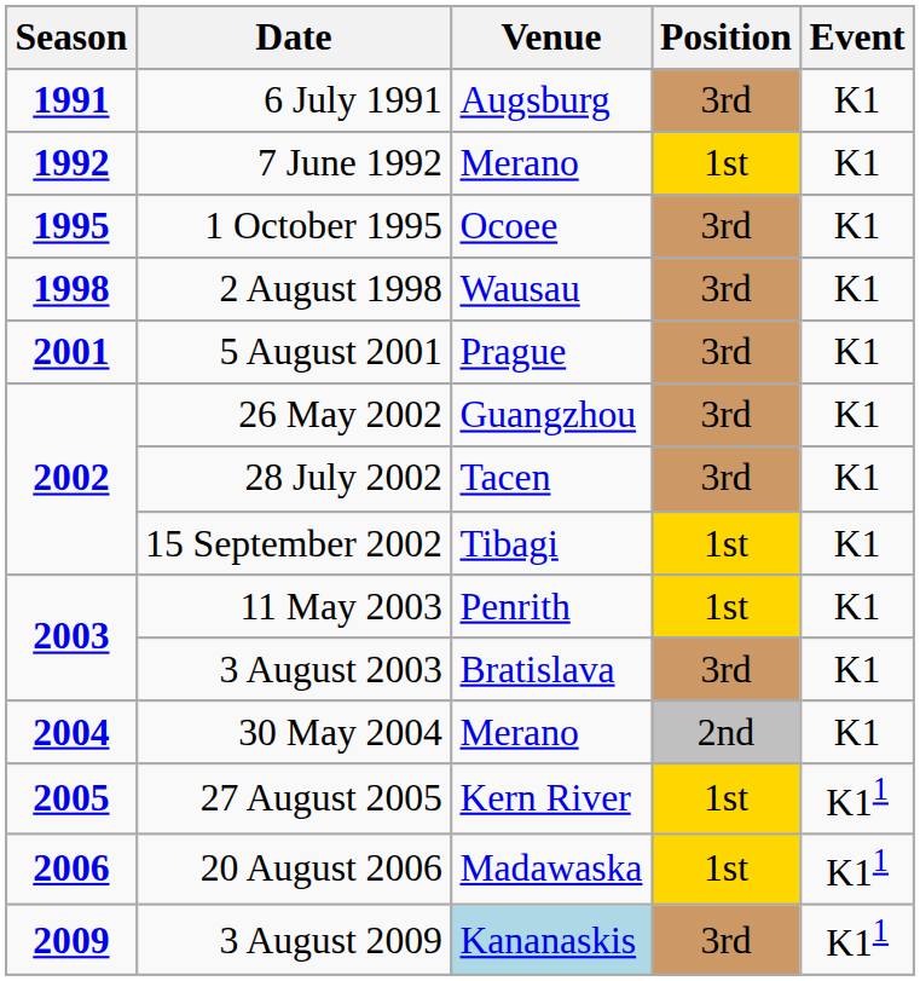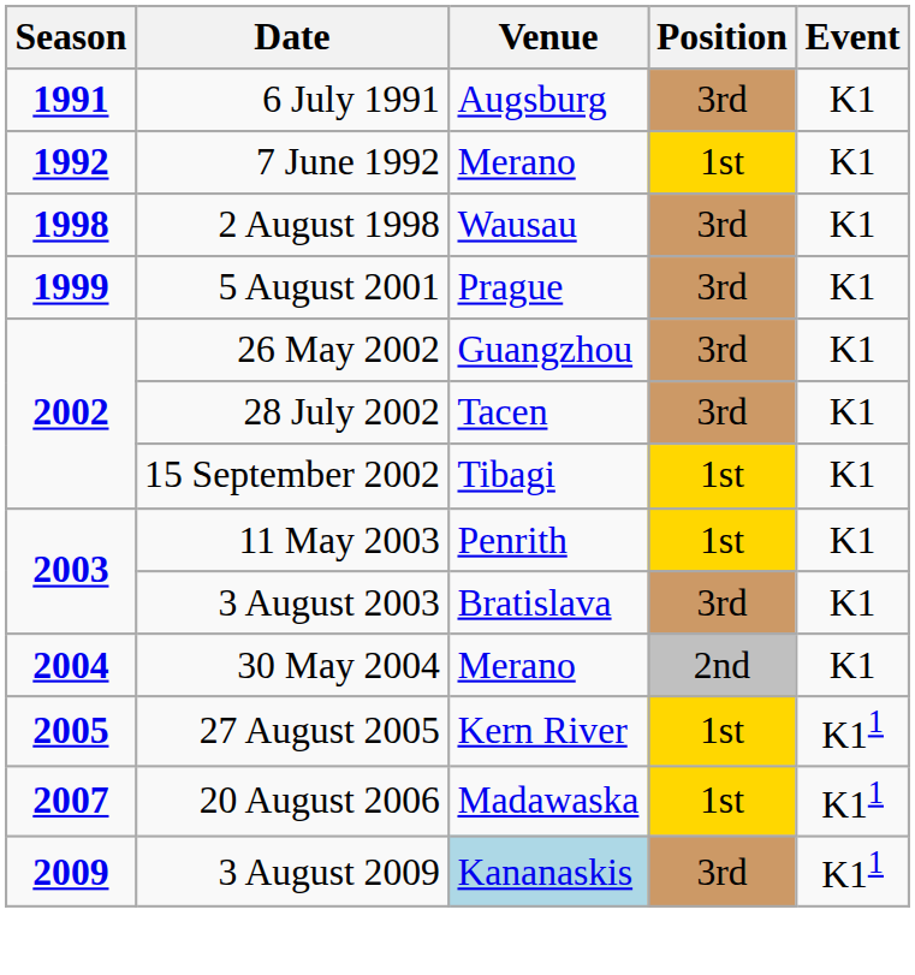- row: 1995 | 1 October 1995 | Ocoee | 3rd | K1
5 August 2001 | Season: 2001 -> 1999
20 August 2006 | Season: 2006 -> 2007
